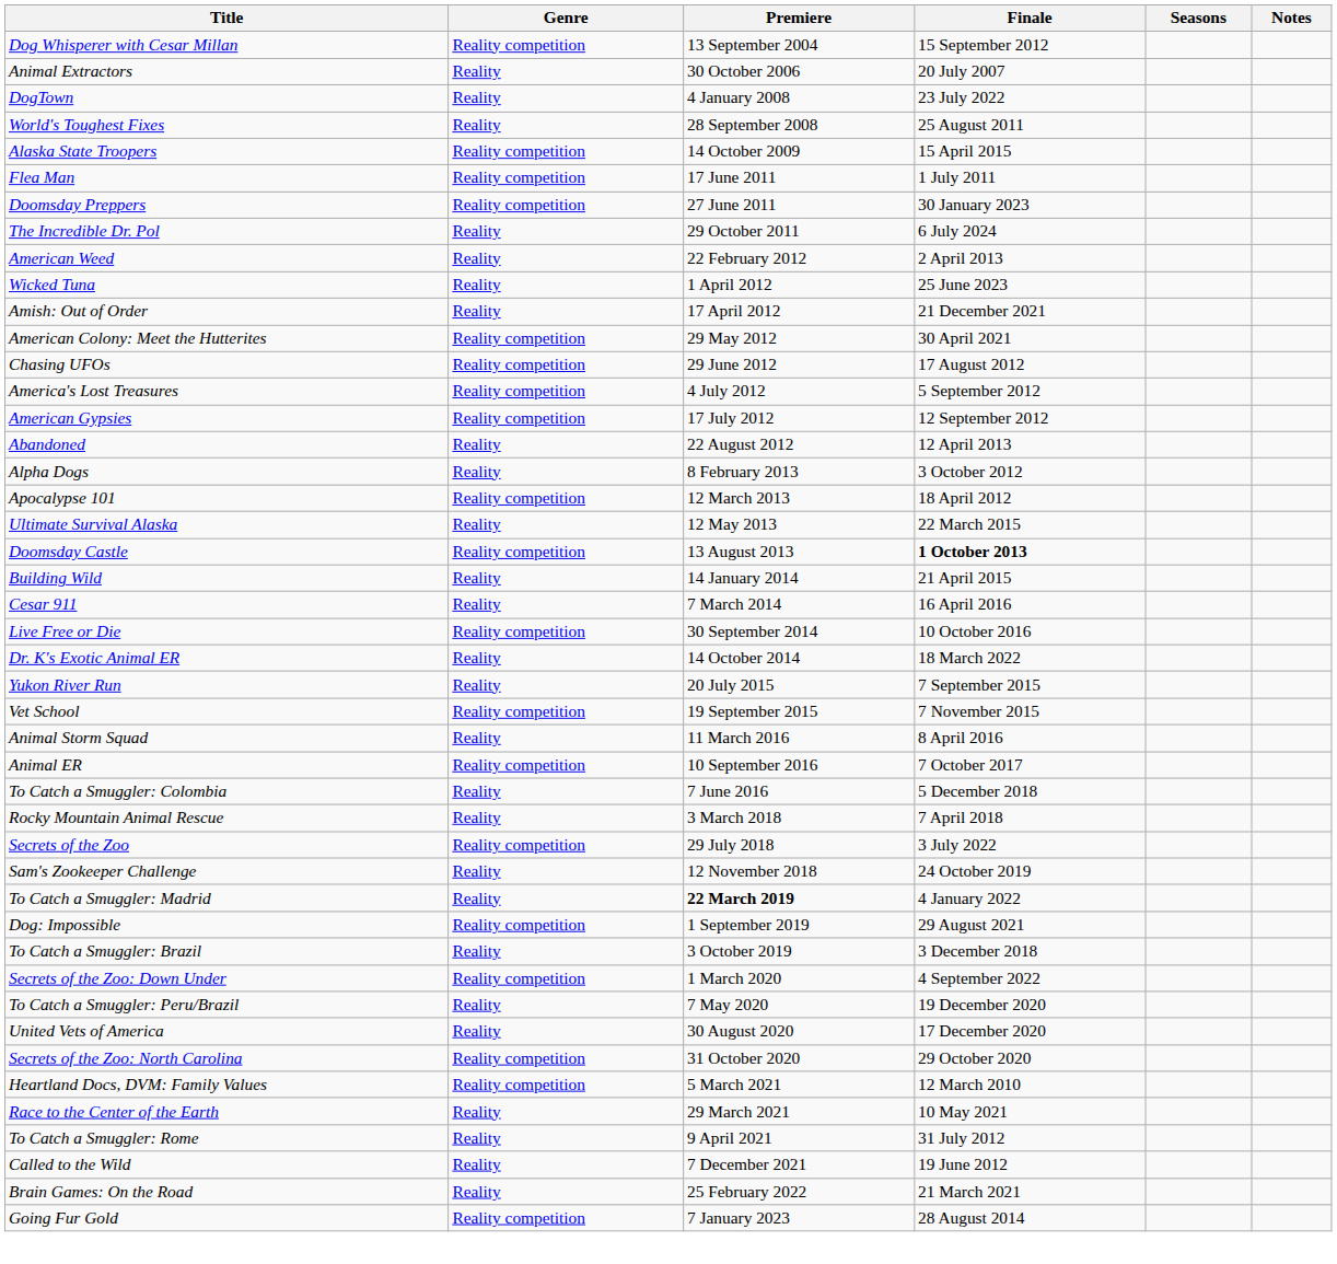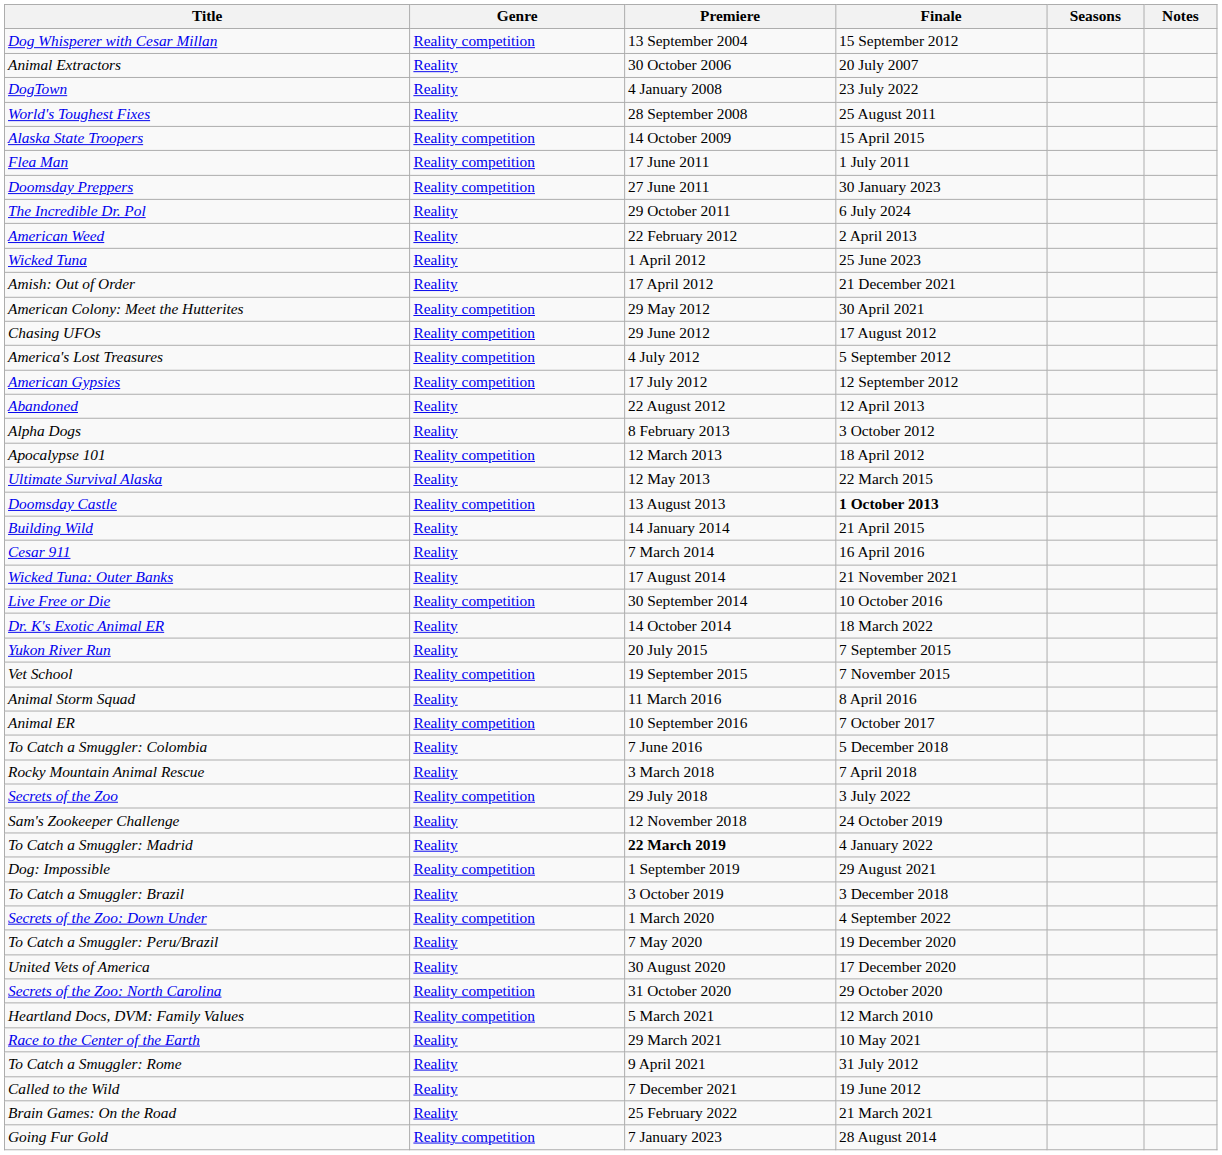+ row: Wicked Tuna: Outer Banks | Reality | 17 August 2014 | 21 November 2021
